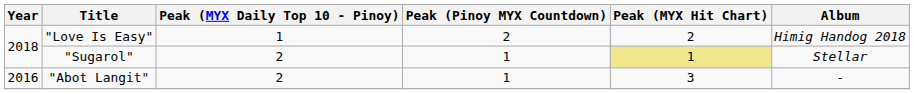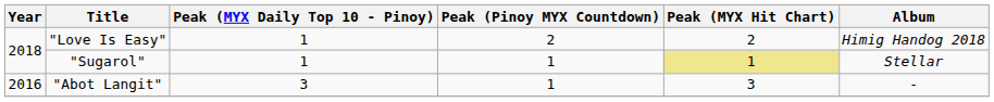"Sugarol" | Peak (MYX Daily Top 10 - Pinoy): 2 -> 1
"Abot Langit" | Peak (MYX Daily Top 10 - Pinoy): 2 -> 3
